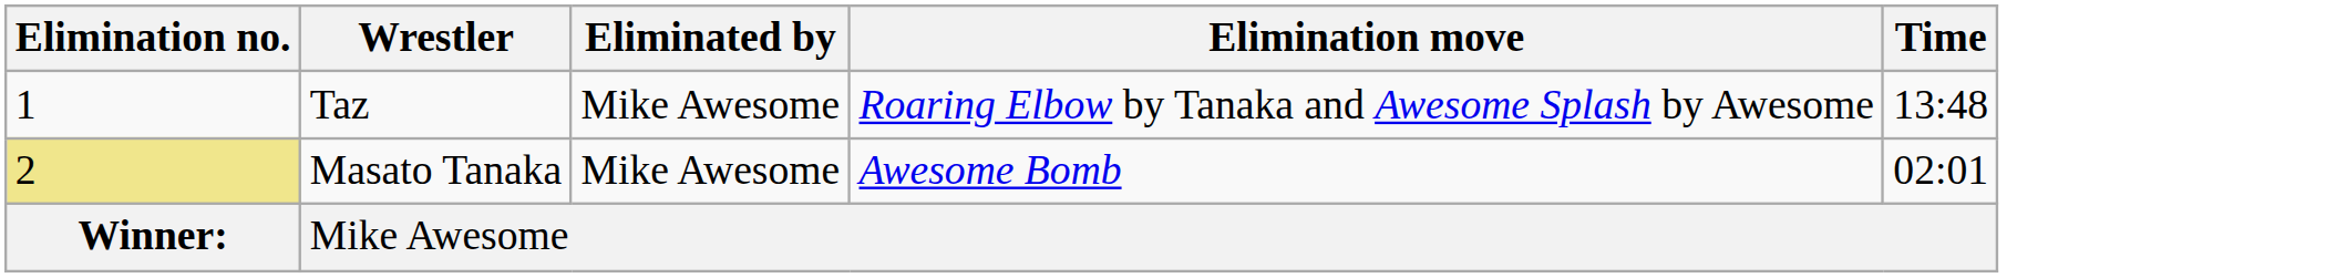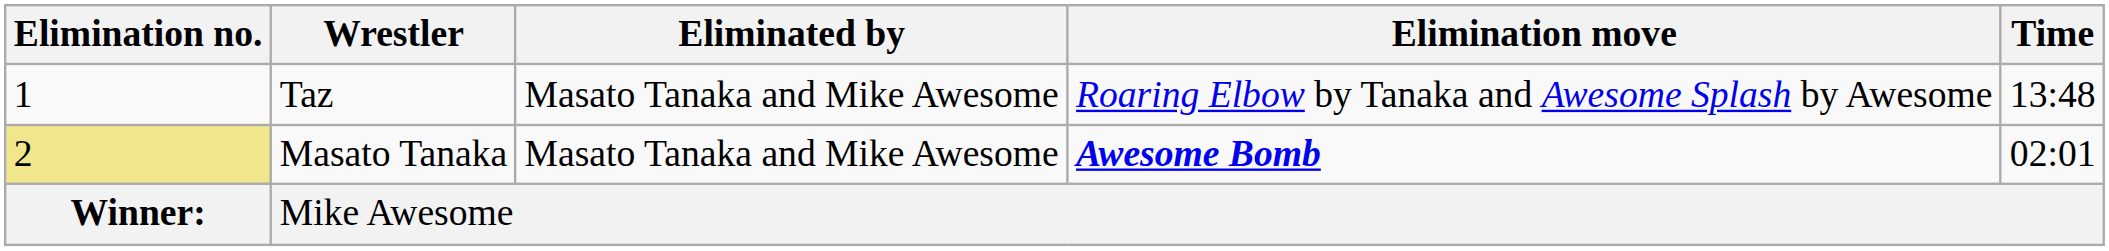Taz | Eliminated by: Mike Awesome -> Masato Tanaka and Mike Awesome
Masato Tanaka | Eliminated by: Mike Awesome -> Masato Tanaka and Mike Awesome
Masato Tanaka | Elimination move: normal -> bold
